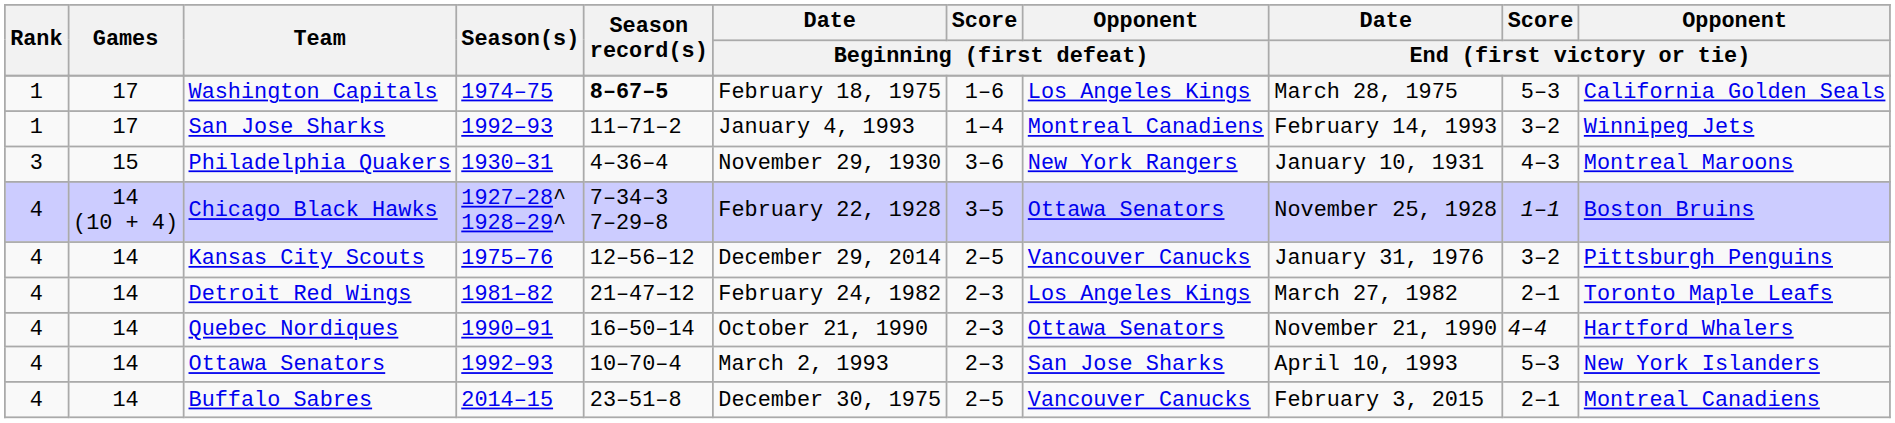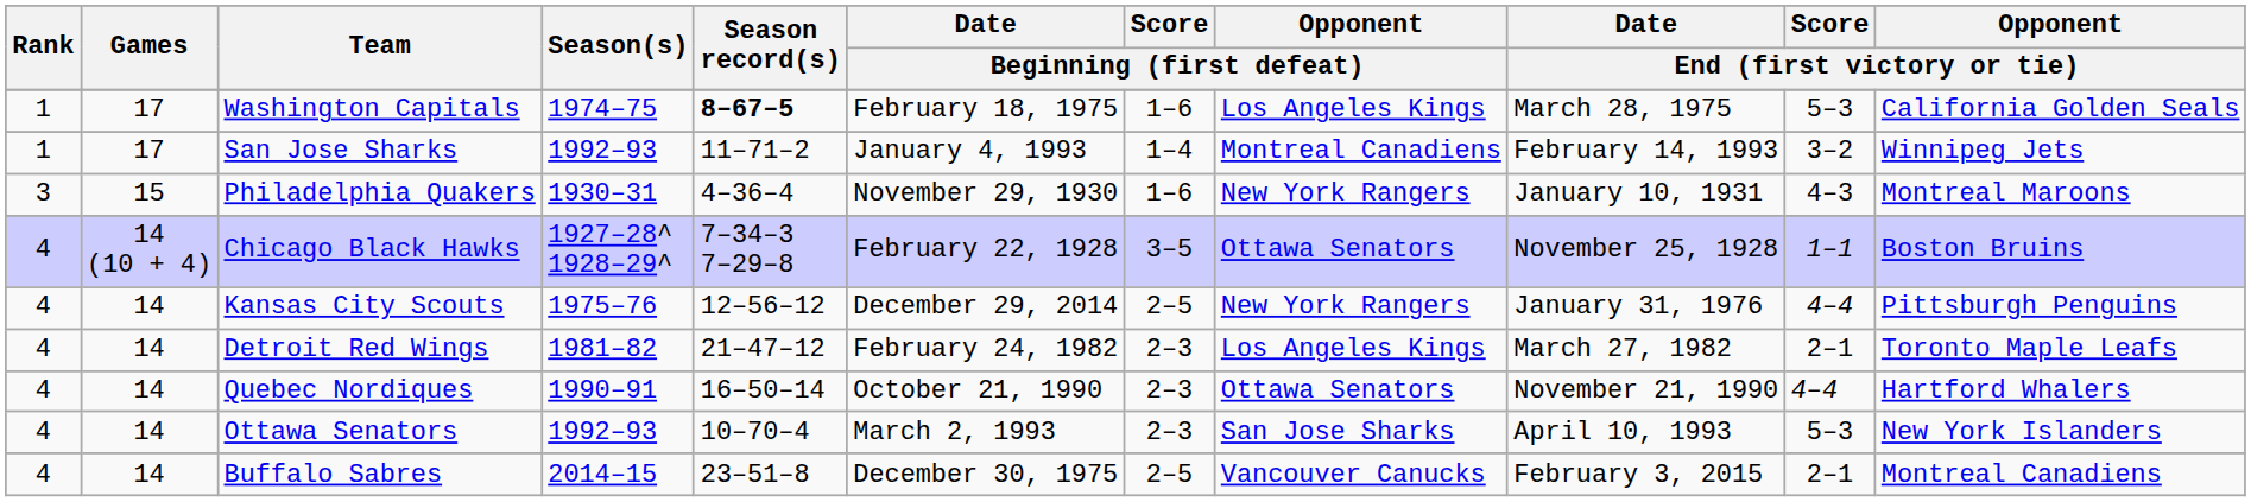Philadelphia Quakers | Score / Beginning (first defeat): 3–6 -> 1–6
Kansas City Scouts | Opponent / Beginning (first defeat): Vancouver Canucks -> New York Rangers
Kansas City Scouts | Score / End (first victory or tie): 3–2 -> 4–4
